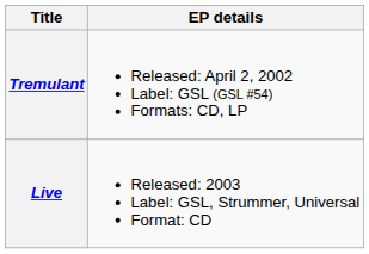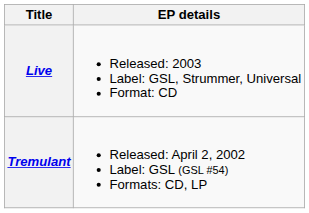rows swapped: Tremulant <-> Live
